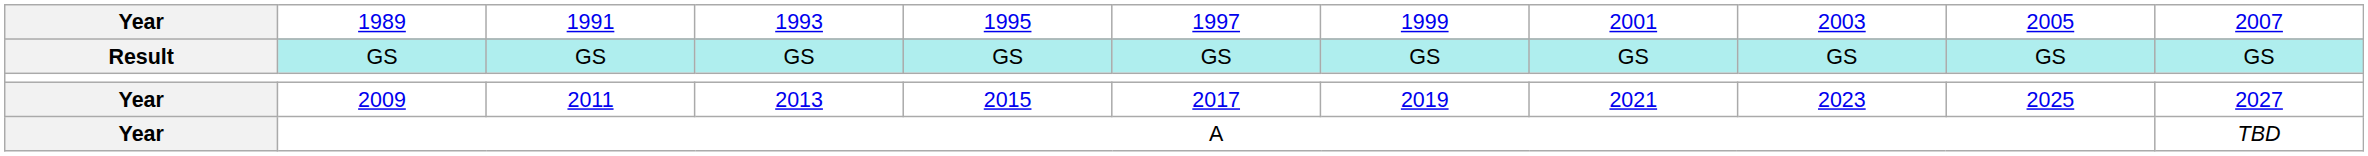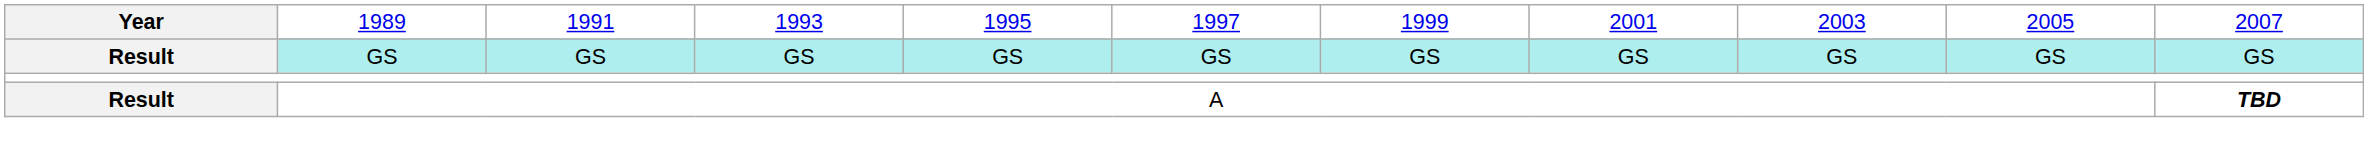- row: Year | 2009 | 2011 | 2013 | 2015 | 2017 | 2019 | 2021 | 2023 | 2025 | 2027
A | column 1: Year -> Result
A | column 11: normal -> bold
